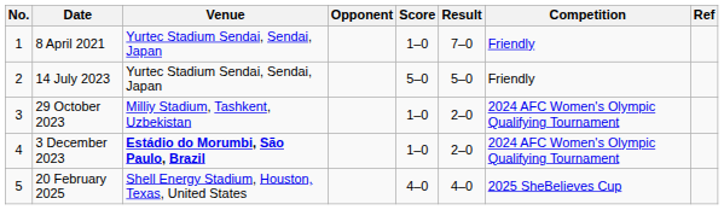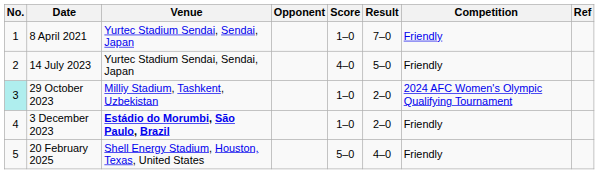14 July 2023 | Score: 5–0 -> 4–0
29 October 2023 | No.: no background -> paleturquoise background
3 December 2023 | Competition: 2024 AFC Women's Olympic Qualifying Tournament -> Friendly
20 February 2025 | Score: 4–0 -> 5–0
20 February 2025 | Competition: 2025 SheBelieves Cup -> Friendly
